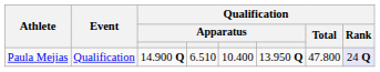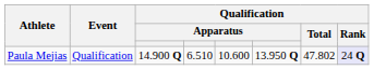Paula Mejias | column 5: 10.400 -> 10.600
Paula Mejias | Qualification / Total: 47.800 -> 47.802
